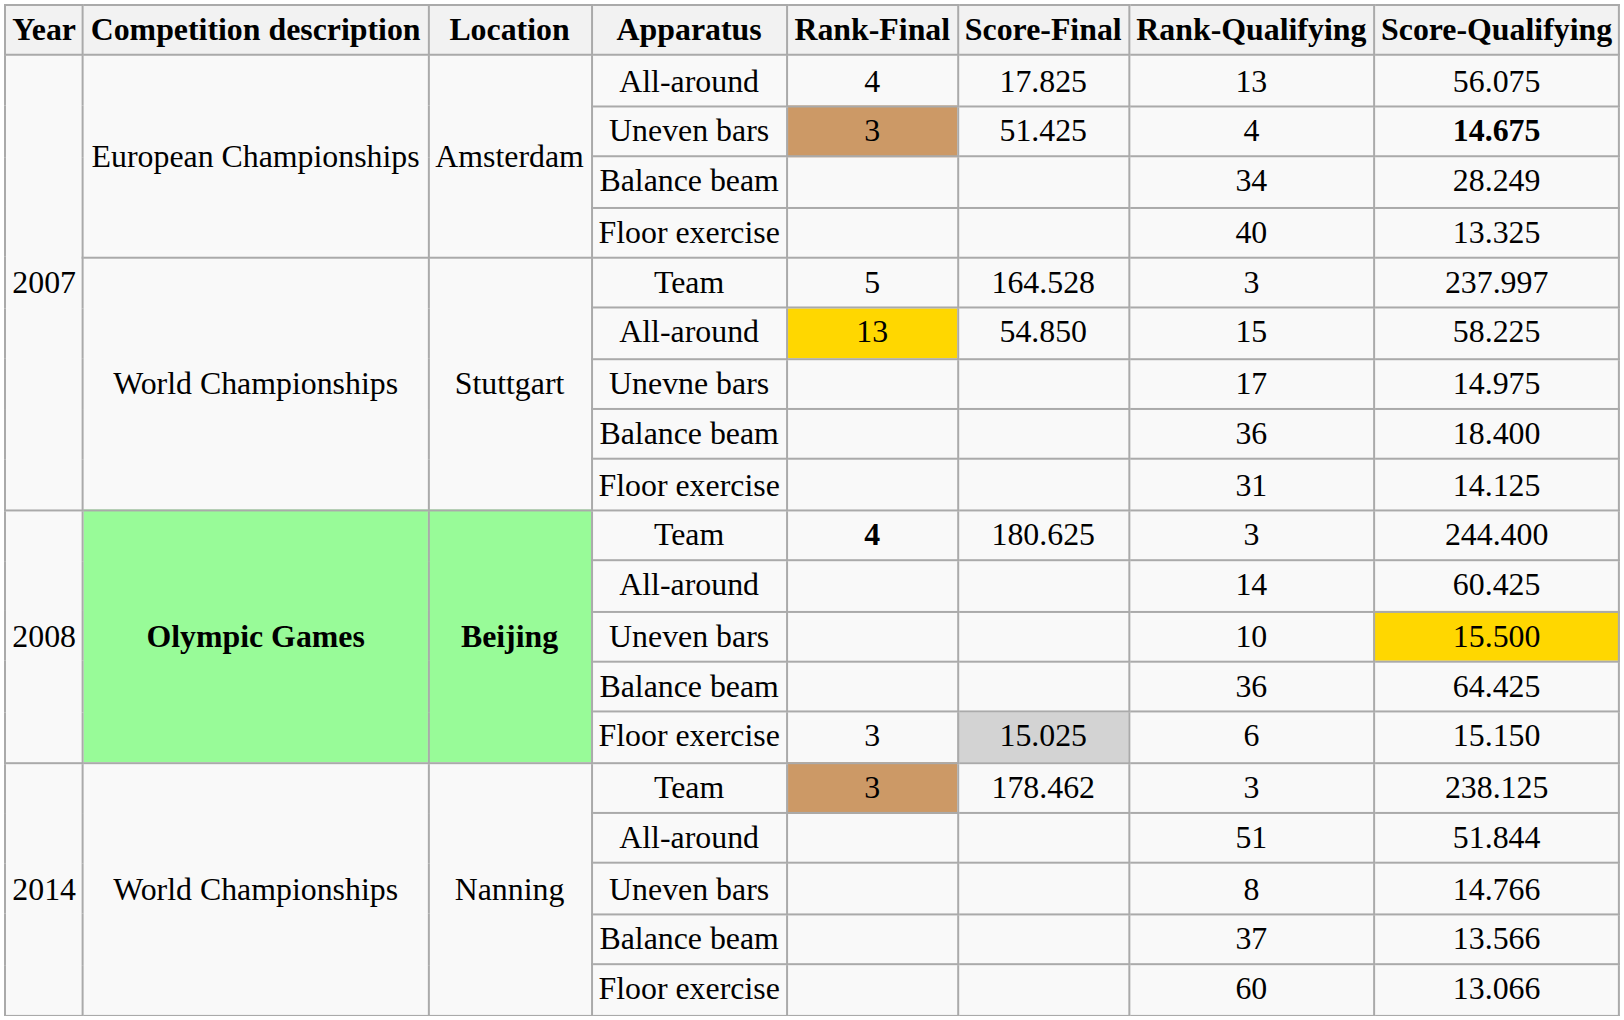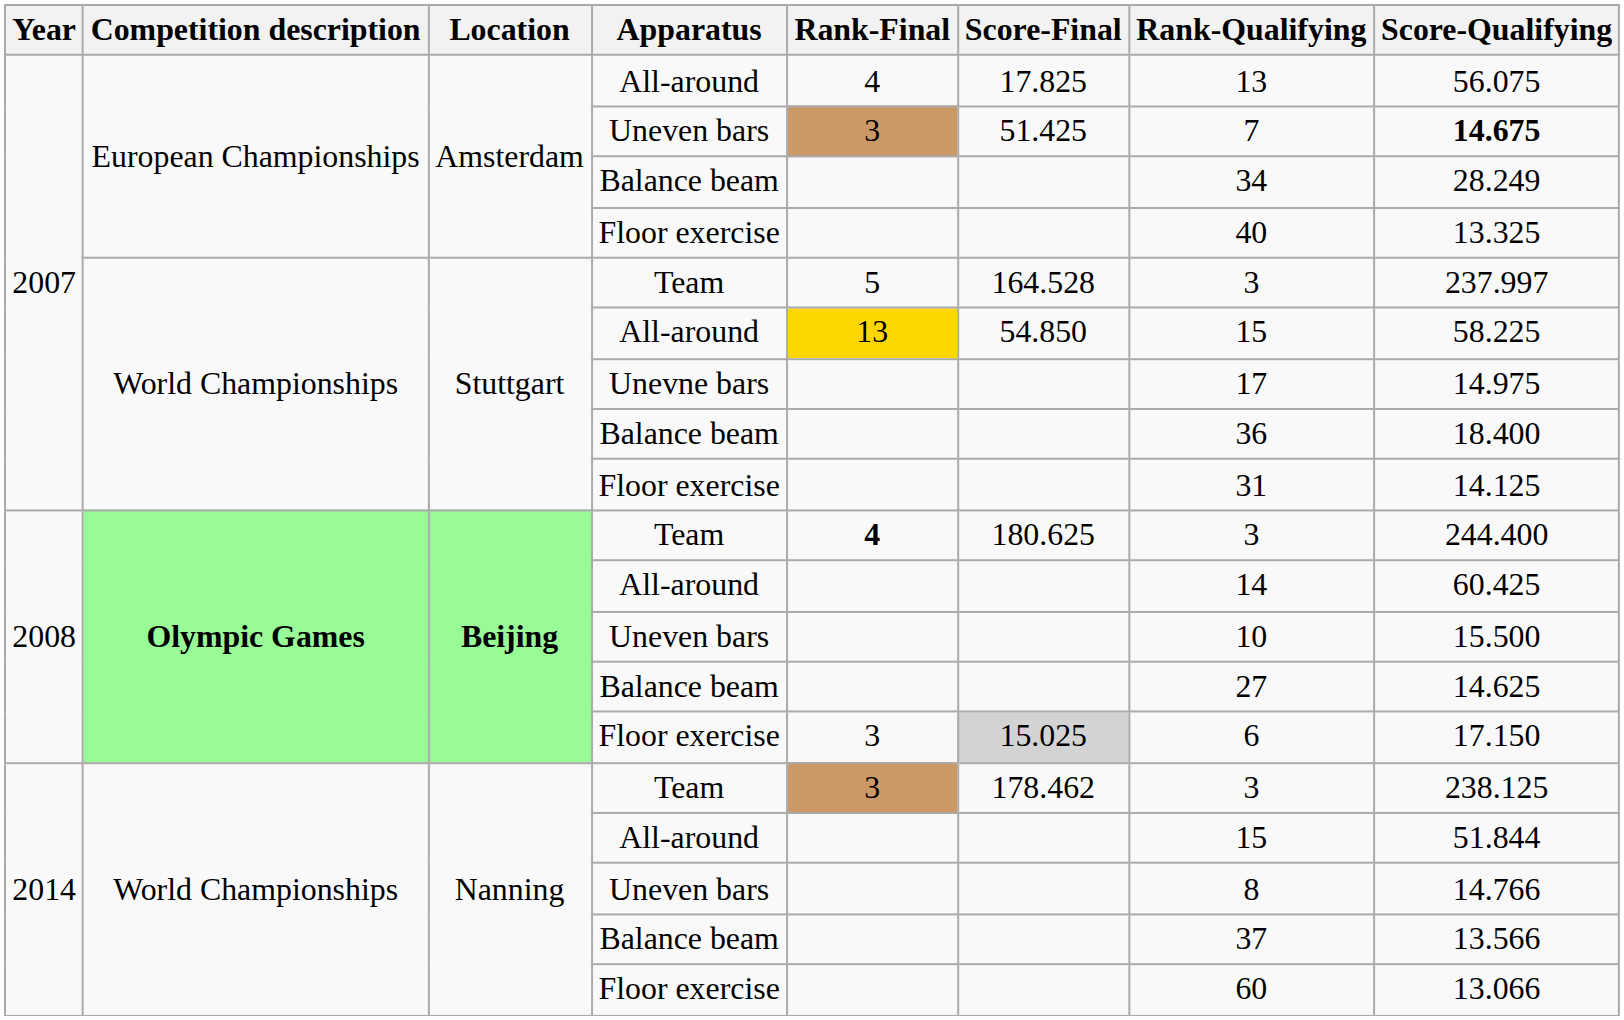Amsterdam / Uneven bars | Rank-Qualifying: 4 -> 7
Beijing / Uneven bars | Score-Qualifying: gold background -> no background
Beijing / Balance beam | Rank-Qualifying: 36 -> 27
Beijing / Balance beam | Score-Qualifying: 64.425 -> 14.625
Beijing / Floor exercise | Score-Qualifying: 15.150 -> 17.150
Nanning / All-around | Rank-Qualifying: 51 -> 15
